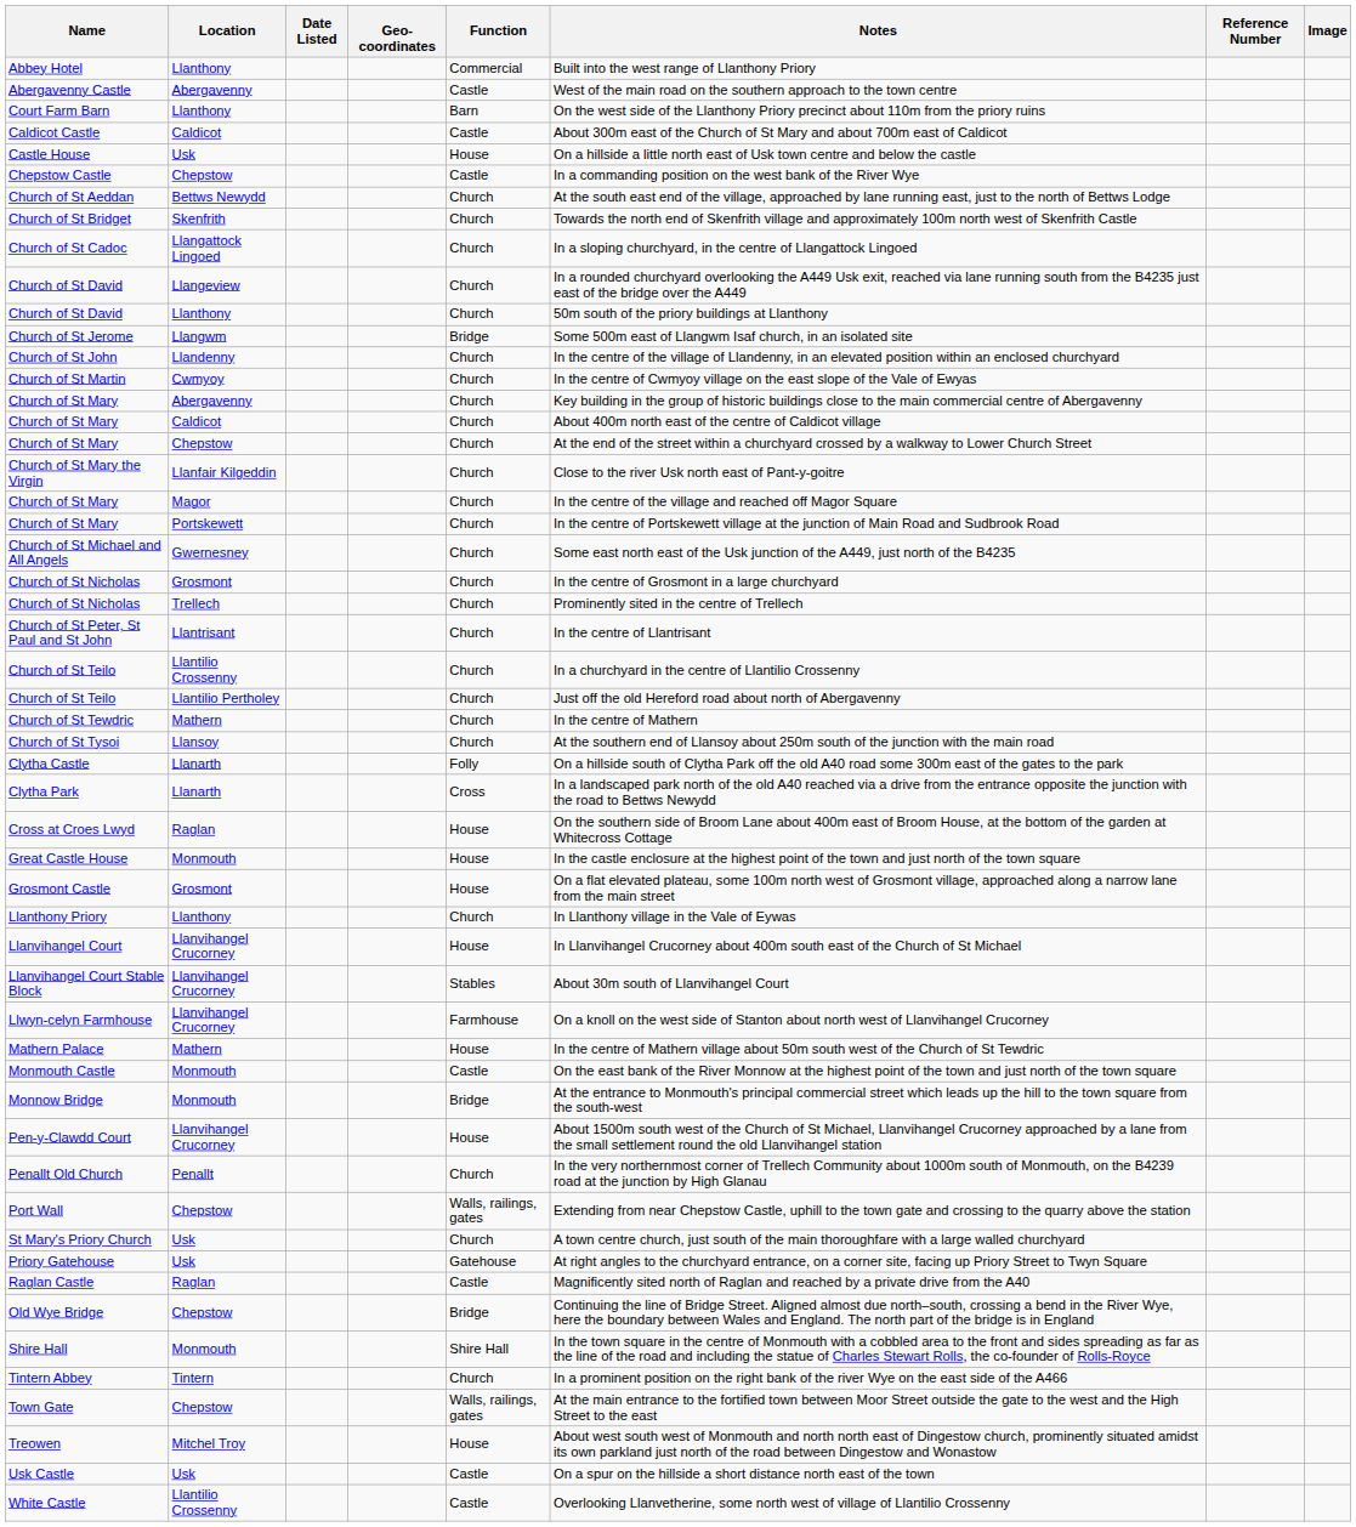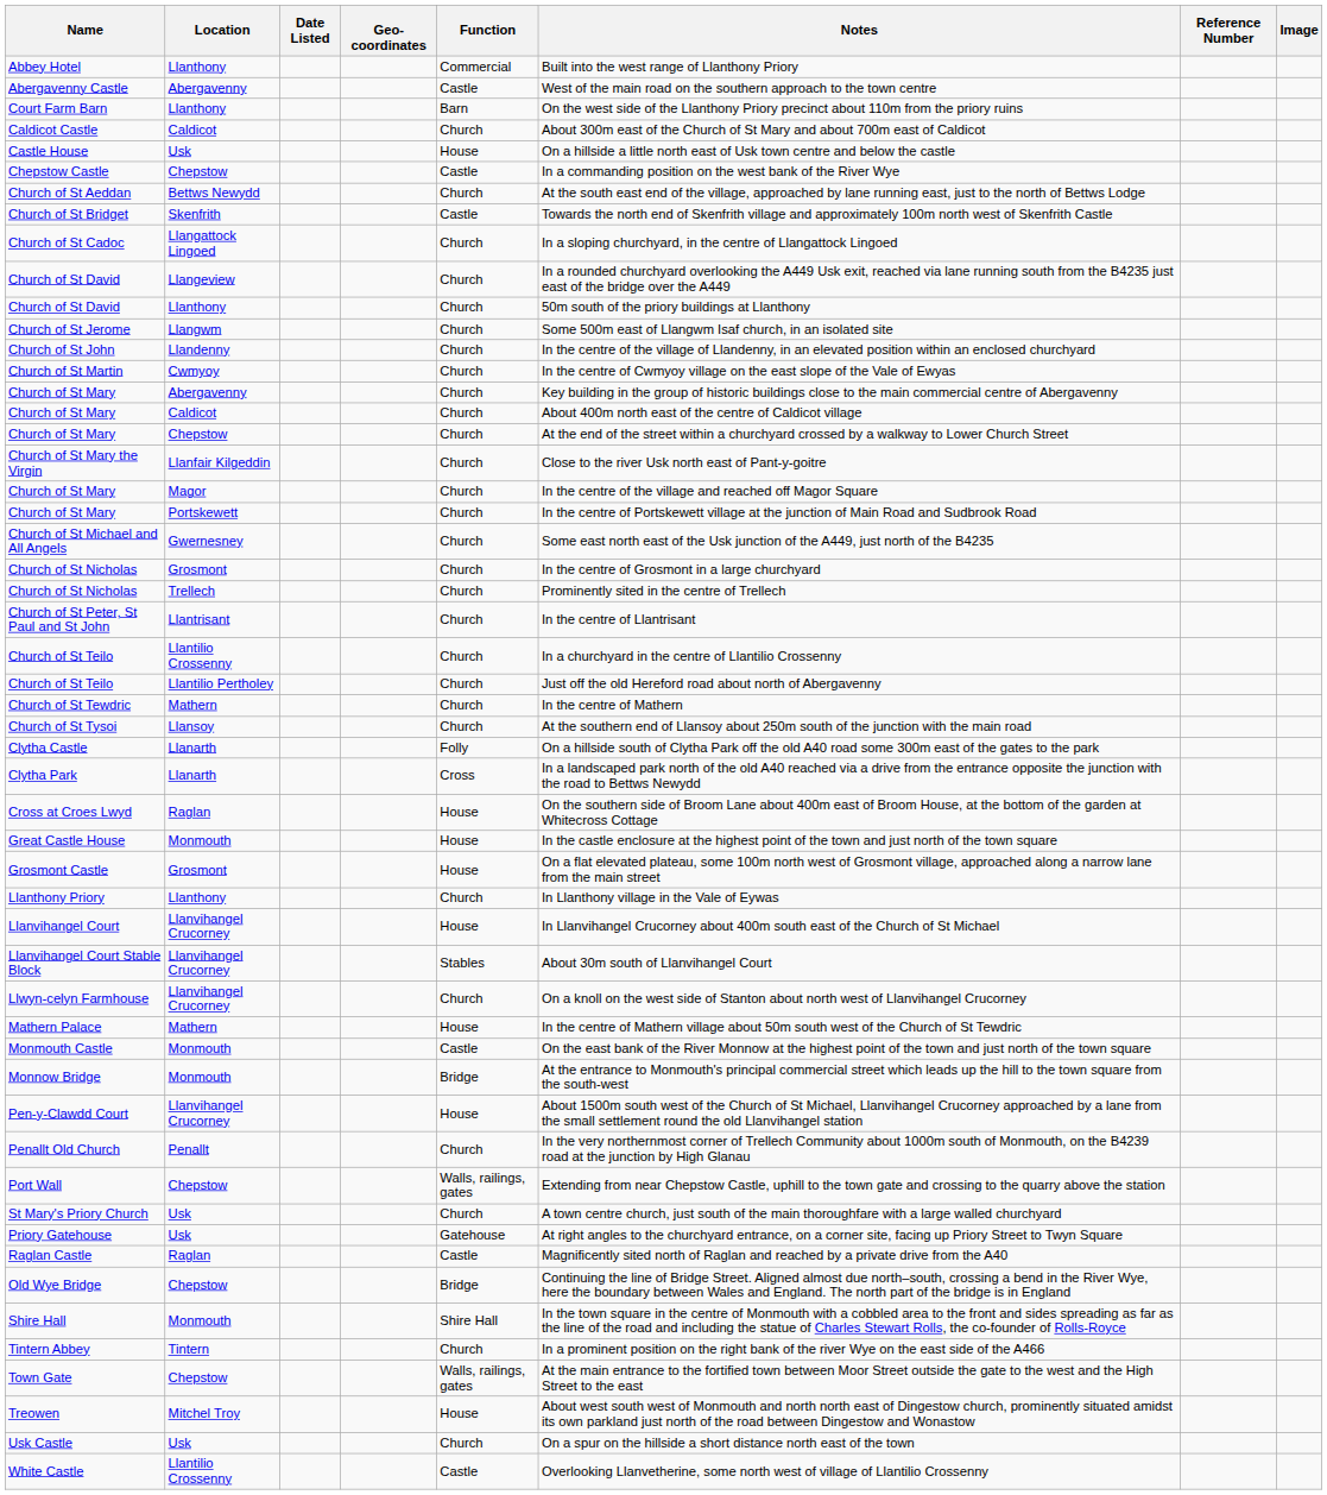Caldicot Castle | Function: Castle -> Church
Church of St Bridget | Function: Church -> Castle
Church of St Jerome | Function: Bridge -> Church
Llwyn-celyn Farmhouse | Function: Farmhouse -> Church
Usk Castle | Function: Castle -> Church
